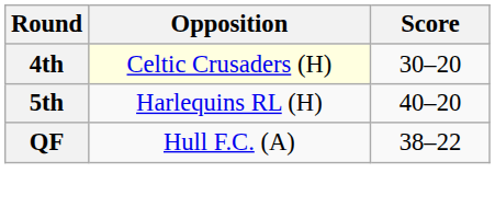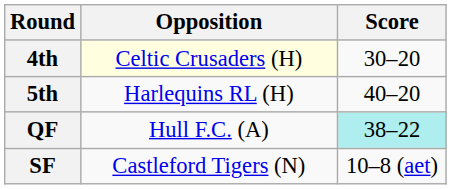QF | Score: no background -> paleturquoise background
+ row: SF | Castleford Tigers (N) | 10–8 (aet)
